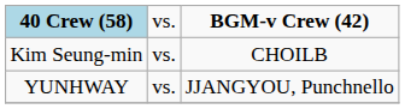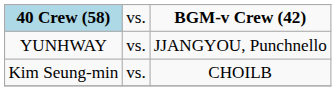rows swapped: YUNHWAY <-> Kim Seung-min
